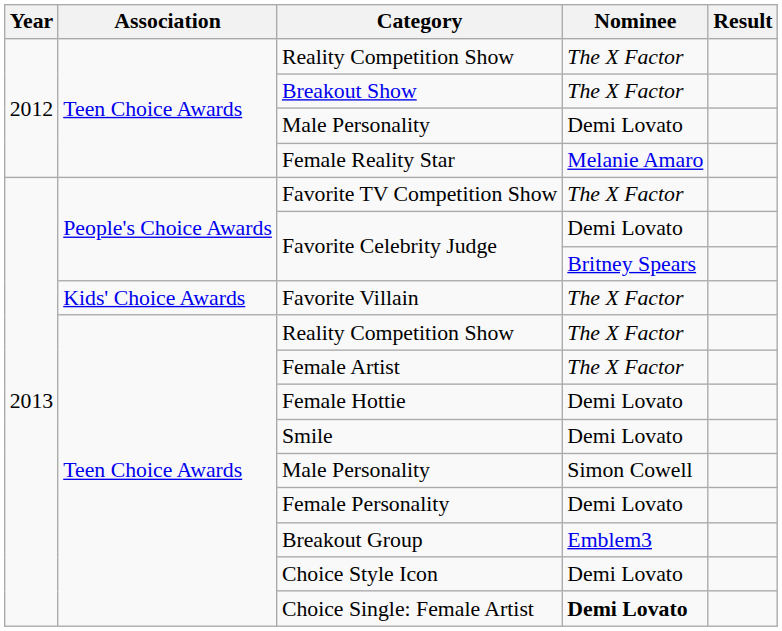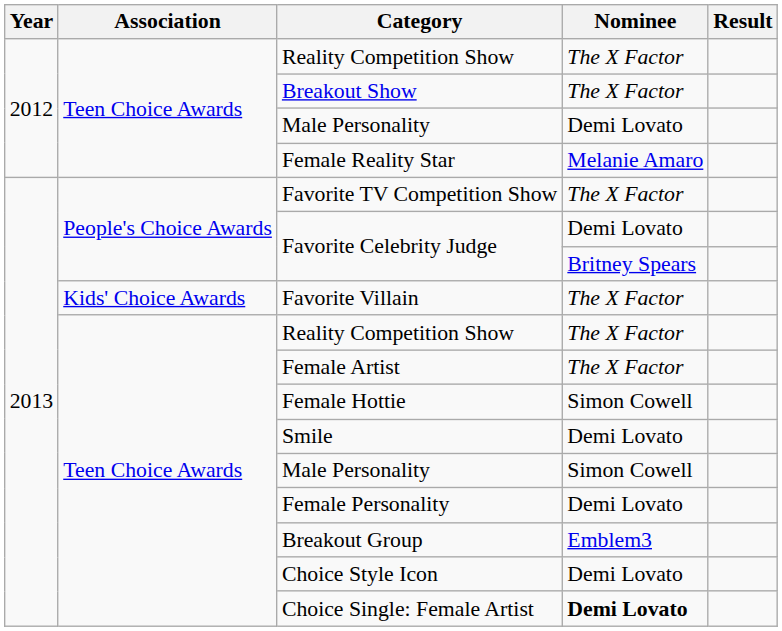Female Hottie | Nominee: Demi Lovato -> Simon Cowell
